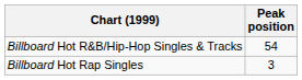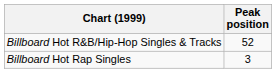Billboard Hot R&B/Hip-Hop Singles & Tracks | Peak position: 54 -> 52
